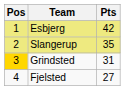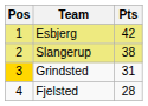Slangerup | Pts: 35 -> 38
Fjelsted | Pts: 27 -> 28
